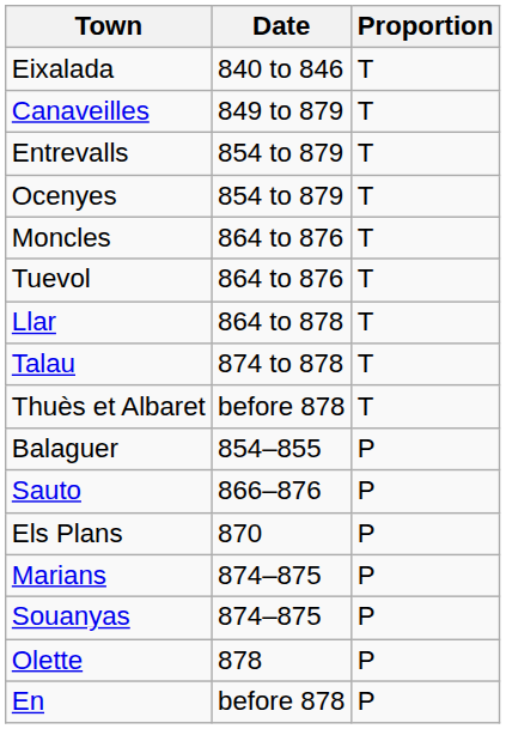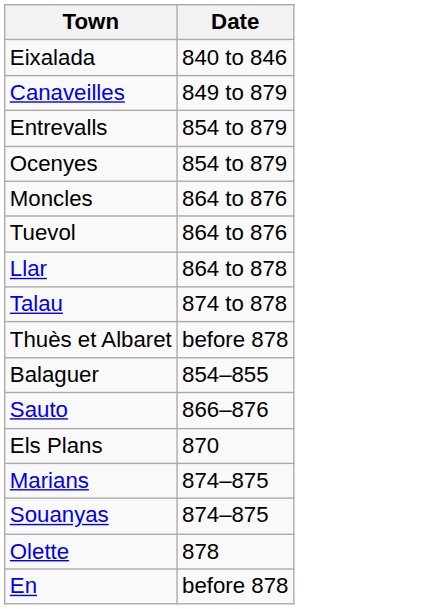- column: Proportion | T | T | T | T | T | T | T | T | T | P | P | P | P | P | P | P
